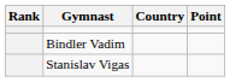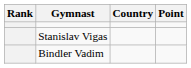rows swapped: Bindler Vadim <-> Stanislav Vigas
